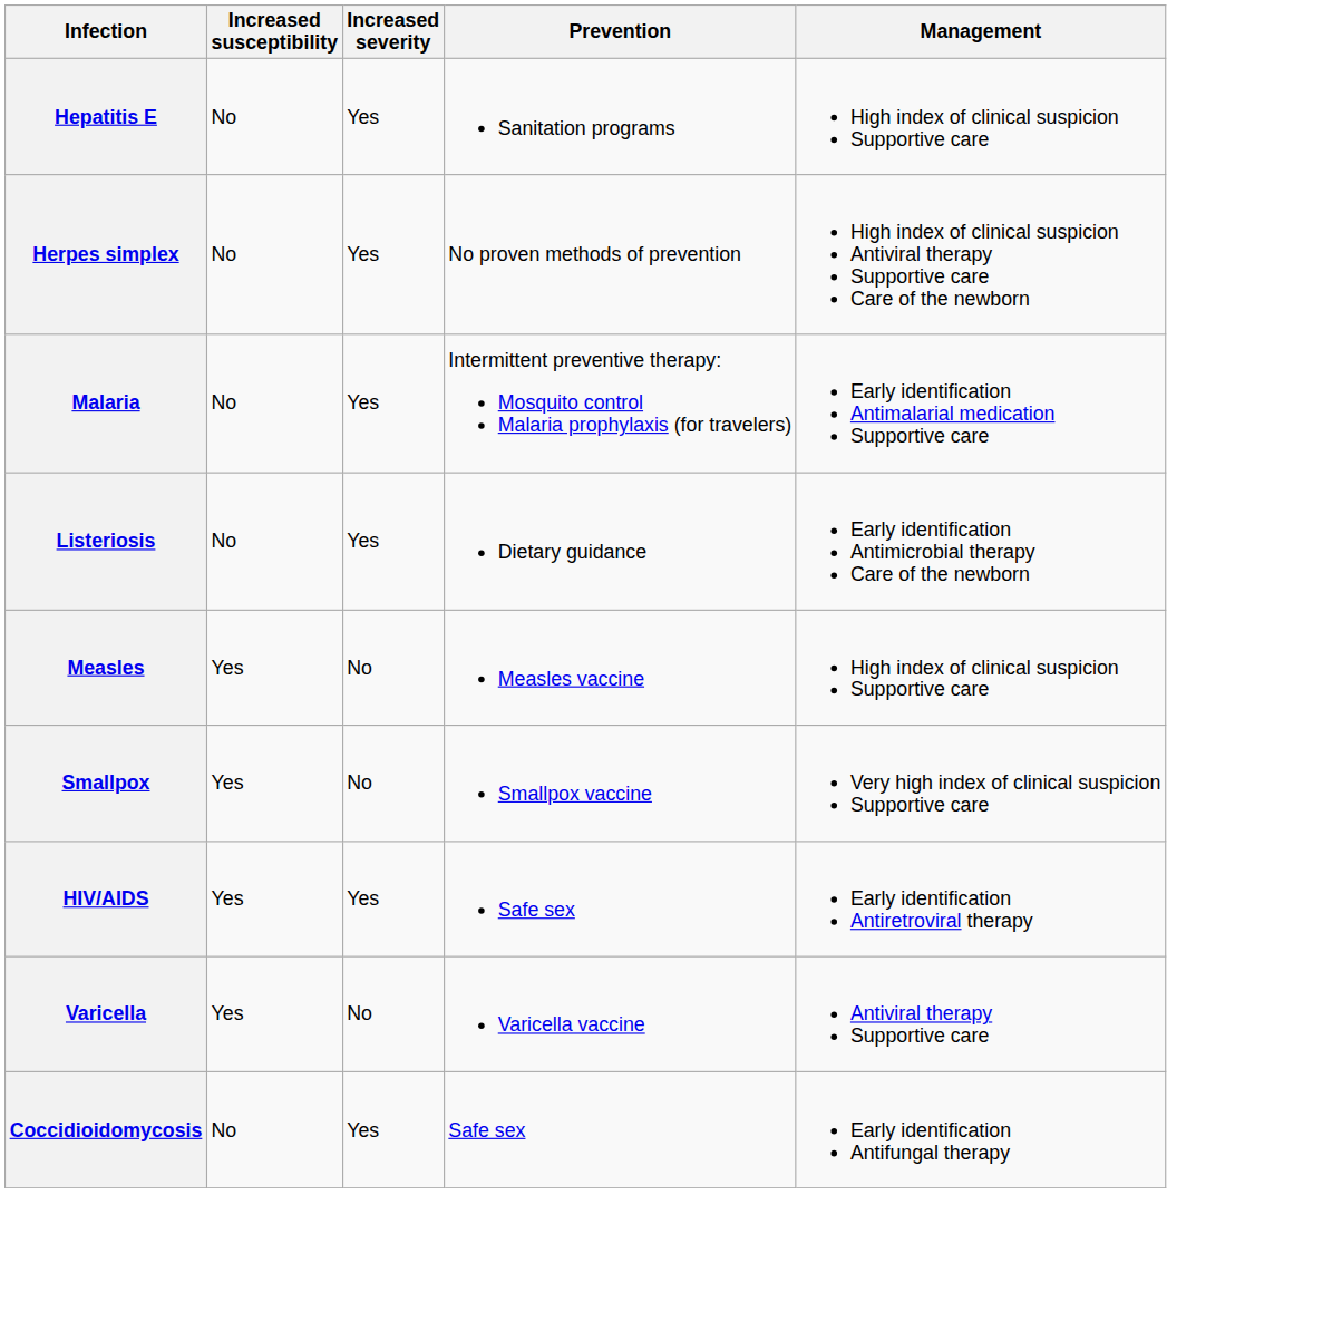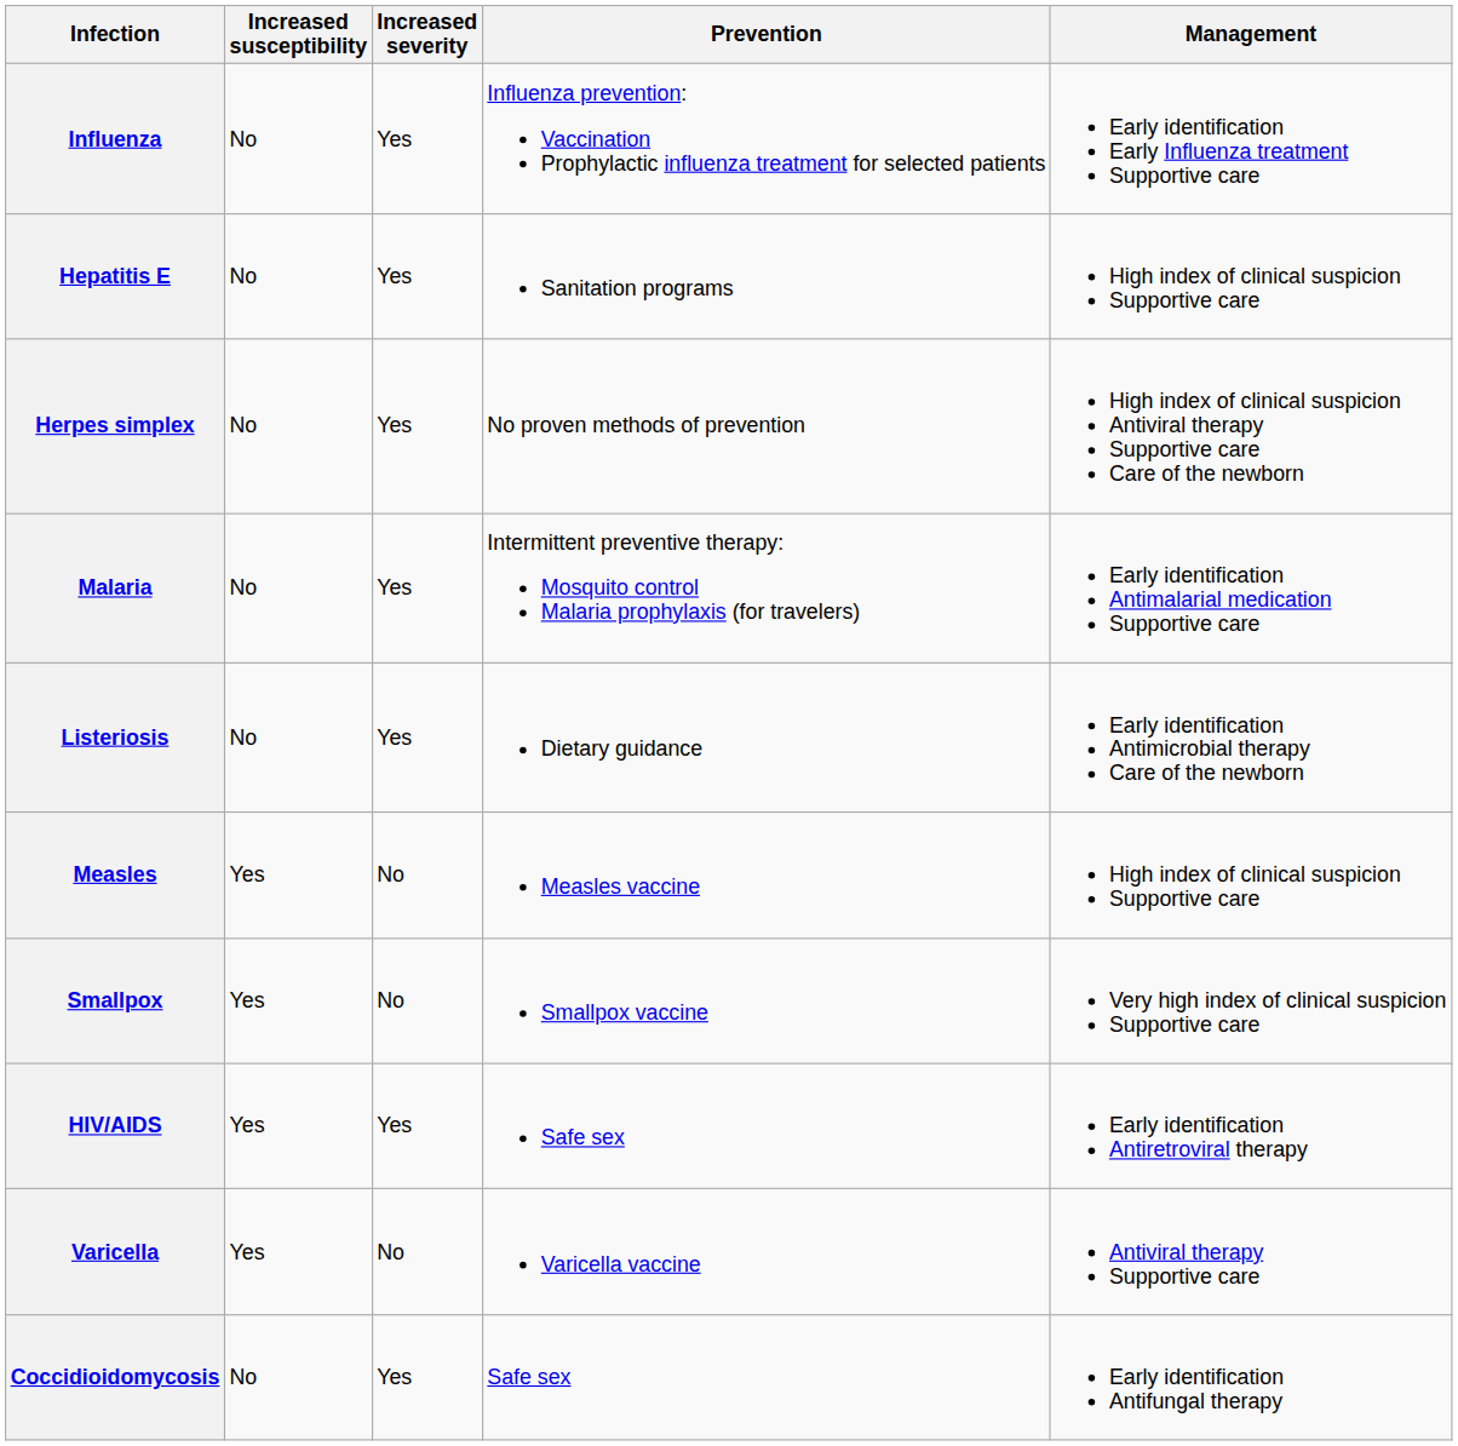+ row: Influenza | No | Yes | Influenza prevention: Vaccination Prophylactic influenza treatment for selected patients | Early identification Early Influenza treatment Supportive care
